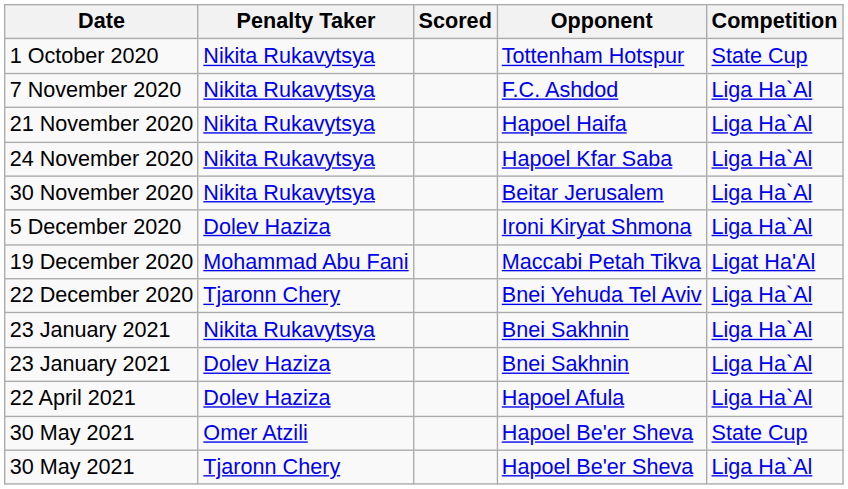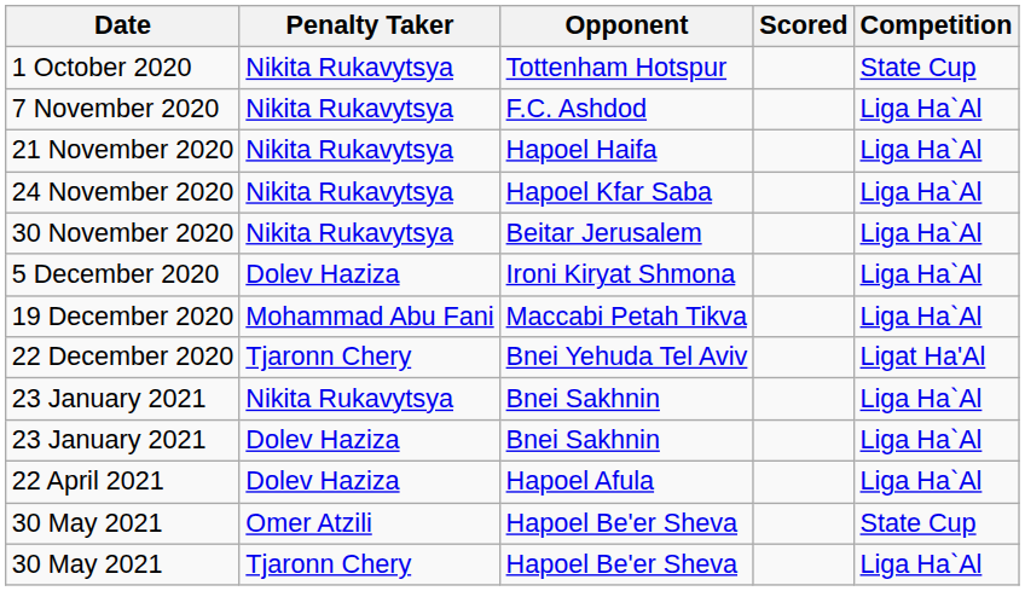columns swapped: Scored <-> Opponent
19 December 2020 | Competition: Ligat Ha'Al -> Liga Ha`Al
22 December 2020 | Competition: Liga Ha`Al -> Ligat Ha'Al
